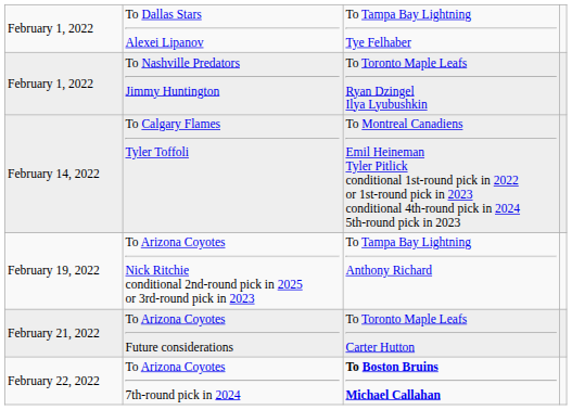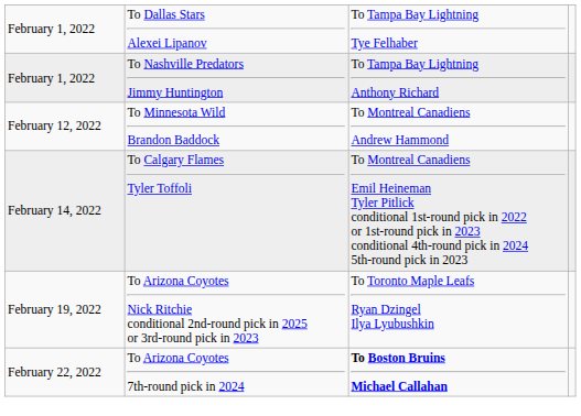February 1, 2022 / To Nashville Predators Jimmy Huntington | column 3: To Toronto Maple Leafs Ryan Dzingel Ilya Lyubushkin -> To Tampa Bay Lightning Anthony Richard
+ row: February 12, 2022 | To Minnesota Wild Brandon Baddock | To Montreal Canadiens Andrew Hammond
February 19, 2022 | column 3: To Tampa Bay Lightning Anthony Richard -> To Toronto Maple Leafs Ryan Dzingel Ilya Lyubushkin
- row: February 21, 2022 | To Arizona Coyotes Future considerations | To Toronto Maple Leafs Carter Hutton
